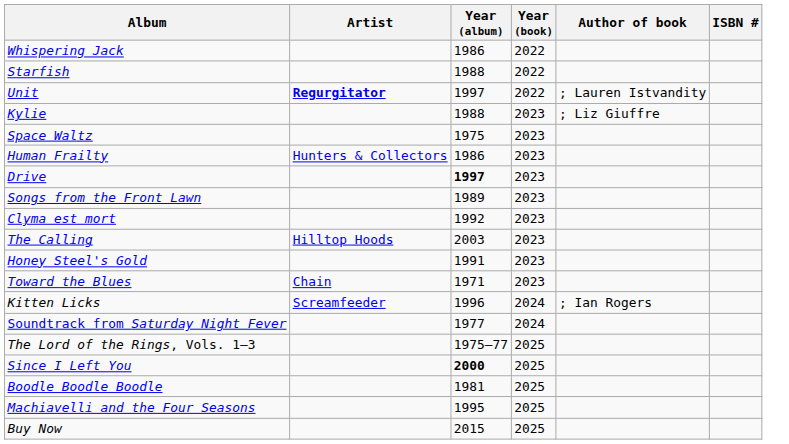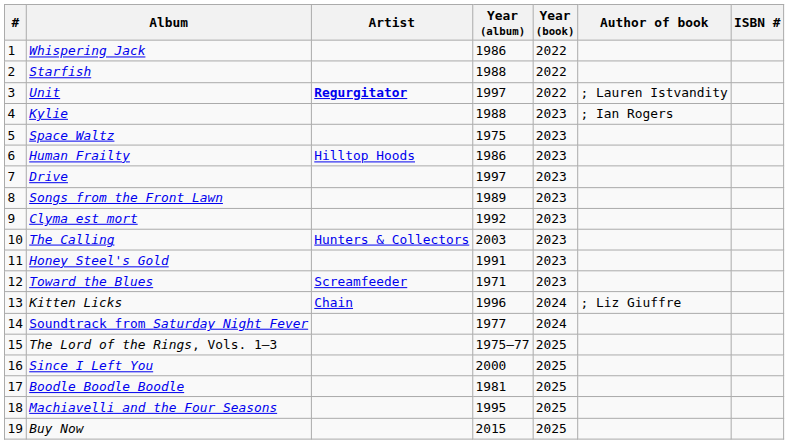+ column: # | 1 | 2 | 3 | 4 | 5 | 6 | 7 | 8 | 9 | 10 | 11 | 12 | 13 | 14 | 15 | 16 | 17 | 18 | 19
Kylie | Author of book: ; Liz Giuffre -> ; Ian Rogers
Human Frailty | Artist: Hunters & Collectors -> Hilltop Hoods
Drive | Year (album): bold -> normal
The Calling | Artist: Hilltop Hoods -> Hunters & Collectors
Toward the Blues | Artist: Chain -> Screamfeeder
Kitten Licks | Artist: Screamfeeder -> Chain
Kitten Licks | Author of book: ; Ian Rogers -> ; Liz Giuffre
Since I Left You | Year (album): bold -> normal
